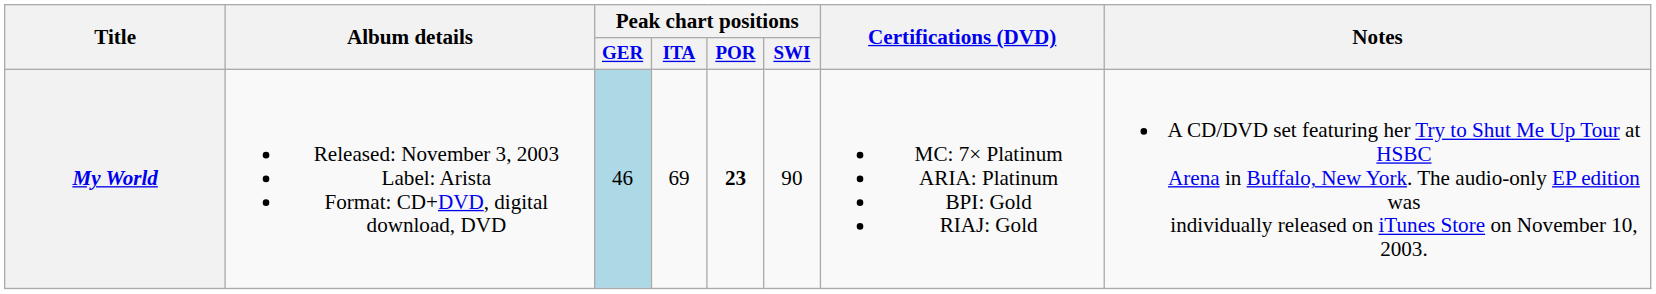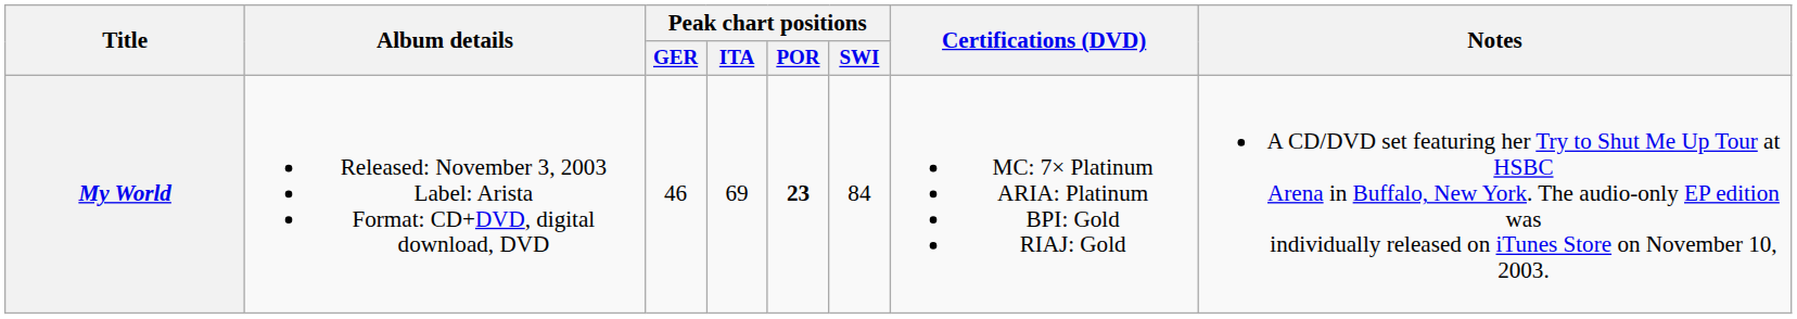My World | Peak chart positions / GER: lightblue background -> no background
My World | Peak chart positions / SWI: 90 -> 84
